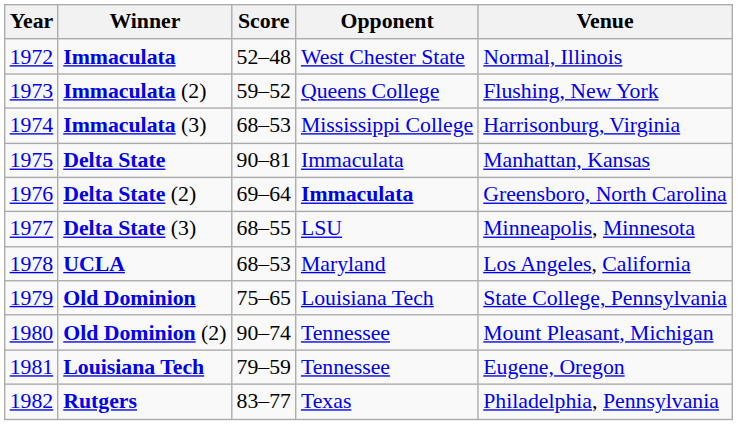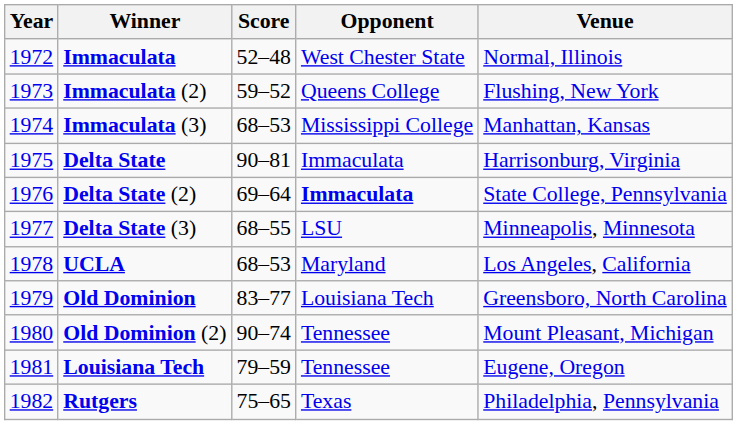Immaculata (3) | Venue: Harrisonburg, Virginia -> Manhattan, Kansas
Delta State | Venue: Manhattan, Kansas -> Harrisonburg, Virginia
Delta State (2) | Venue: Greensboro, North Carolina -> State College, Pennsylvania
Old Dominion | Score: 75–65 -> 83–77
Old Dominion | Venue: State College, Pennsylvania -> Greensboro, North Carolina
Rutgers | Score: 83–77 -> 75–65
